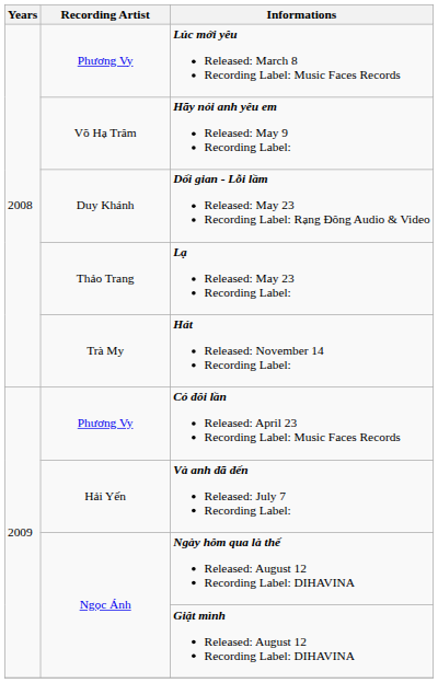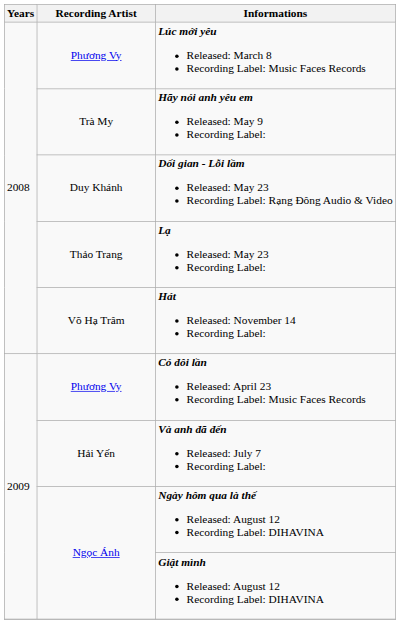Hãy nói anh yêu em Released: May 9 Recording Label: | Recording Artist: Võ Hạ Trâm -> Trà My
Hát Released: November 14 Recording Label: | Recording Artist: Trà My -> Võ Hạ Trâm
